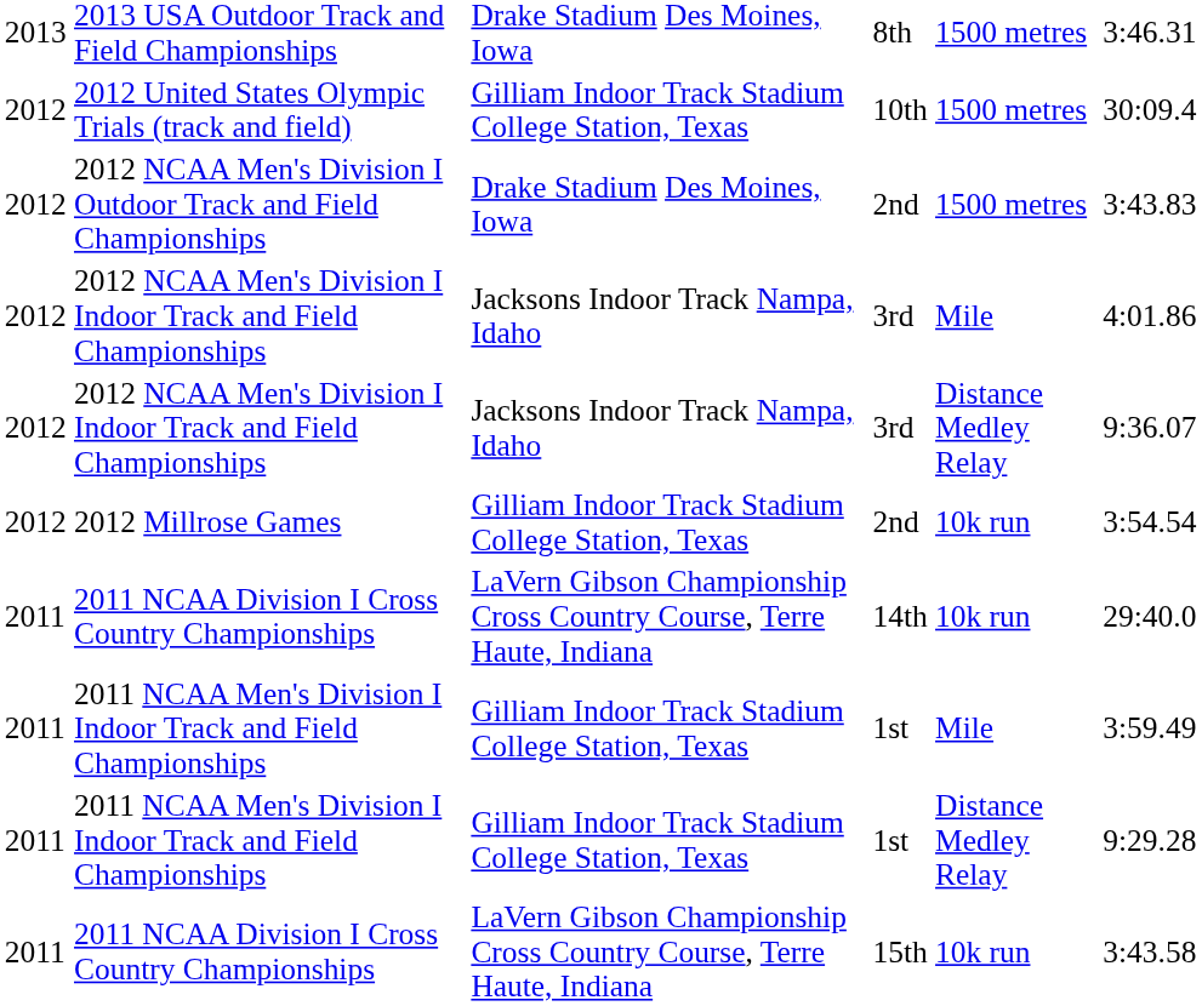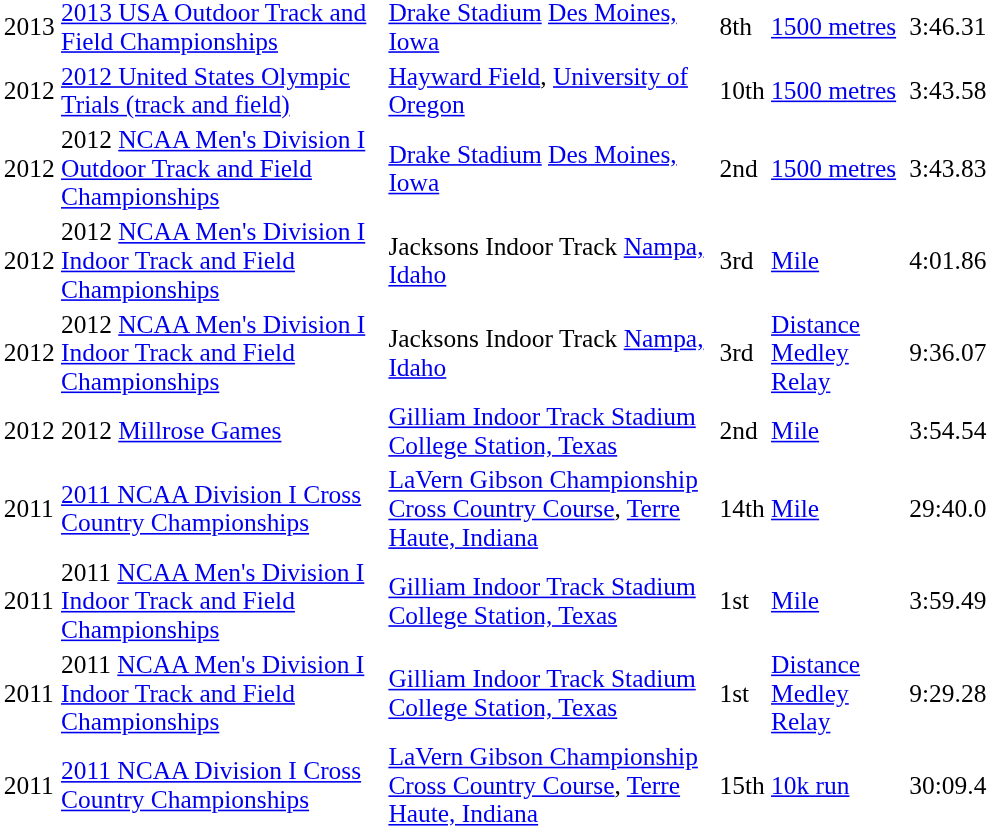2012 United States Olympic Trials (track and field) | column 3: Gilliam Indoor Track Stadium College Station, Texas -> Hayward Field, University of Oregon
2012 United States Olympic Trials (track and field) | column 6: 30:09.4 -> 3:43.58
2012 Millrose Games | column 5: 10k run -> Mile
2011 NCAA Division I Cross Country Championships / 14th | column 5: 10k run -> Mile
2011 NCAA Division I Cross Country Championships / 15th | column 6: 3:43.58 -> 30:09.4
